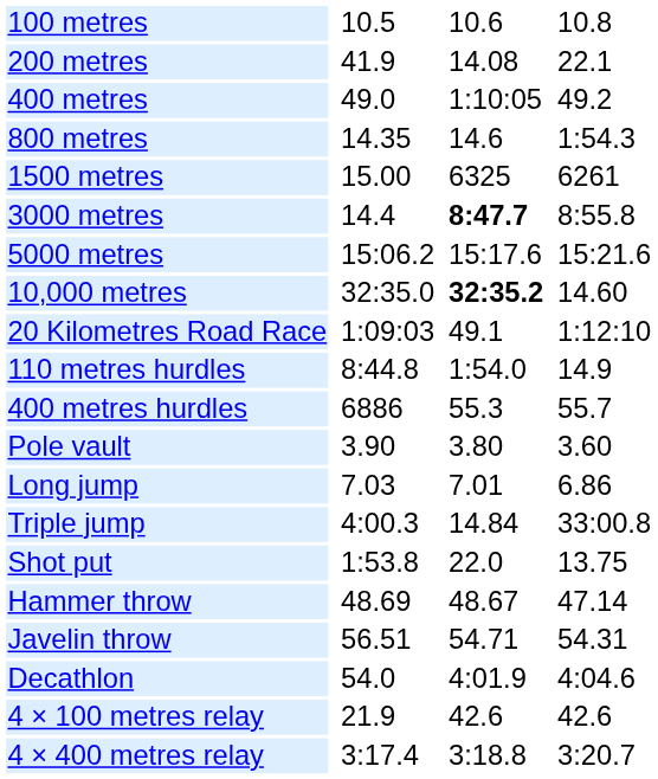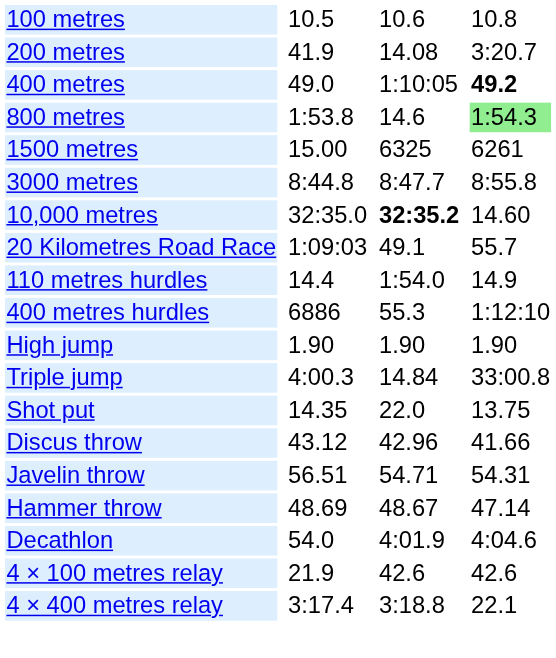200 metres | column 7: 22.1 -> 3:20.7
400 metres | column 7: normal -> bold
800 metres | column 3: 14.35 -> 1:53.8
800 metres | column 7: no background -> lightgreen background
3000 metres | column 3: 14.4 -> 8:44.8
3000 metres | column 5: bold -> normal
- row: 5000 metres | 15:06.2 | 15:17.6 | 15:21.6
20 Kilometres Road Race | column 7: 1:12:10 -> 55.7
110 metres hurdles | column 3: 8:44.8 -> 14.4
400 metres hurdles | column 7: 55.7 -> 1:12:10
+ row: High jump | 1.90 | 1.90 | 1.90
- row: Pole vault | 3.90 | 3.80 | 3.60
- row: Long jump | 7.03 | 7.01 | 6.86
Shot put | column 3: 1:53.8 -> 14.35
+ row: Discus throw | 43.12 | 42.96 | 41.66
rows swapped: Hammer throw <-> Javelin throw
4 × 400 metres relay | column 7: 3:20.7 -> 22.1
